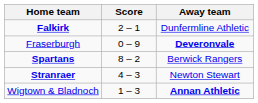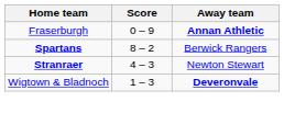- row: Falkirk | 2 – 1 | Dunfermline Athletic
Fraserburgh | Away team: Deveronvale -> Annan Athletic
Wigtown & Bladnoch | Away team: Annan Athletic -> Deveronvale
